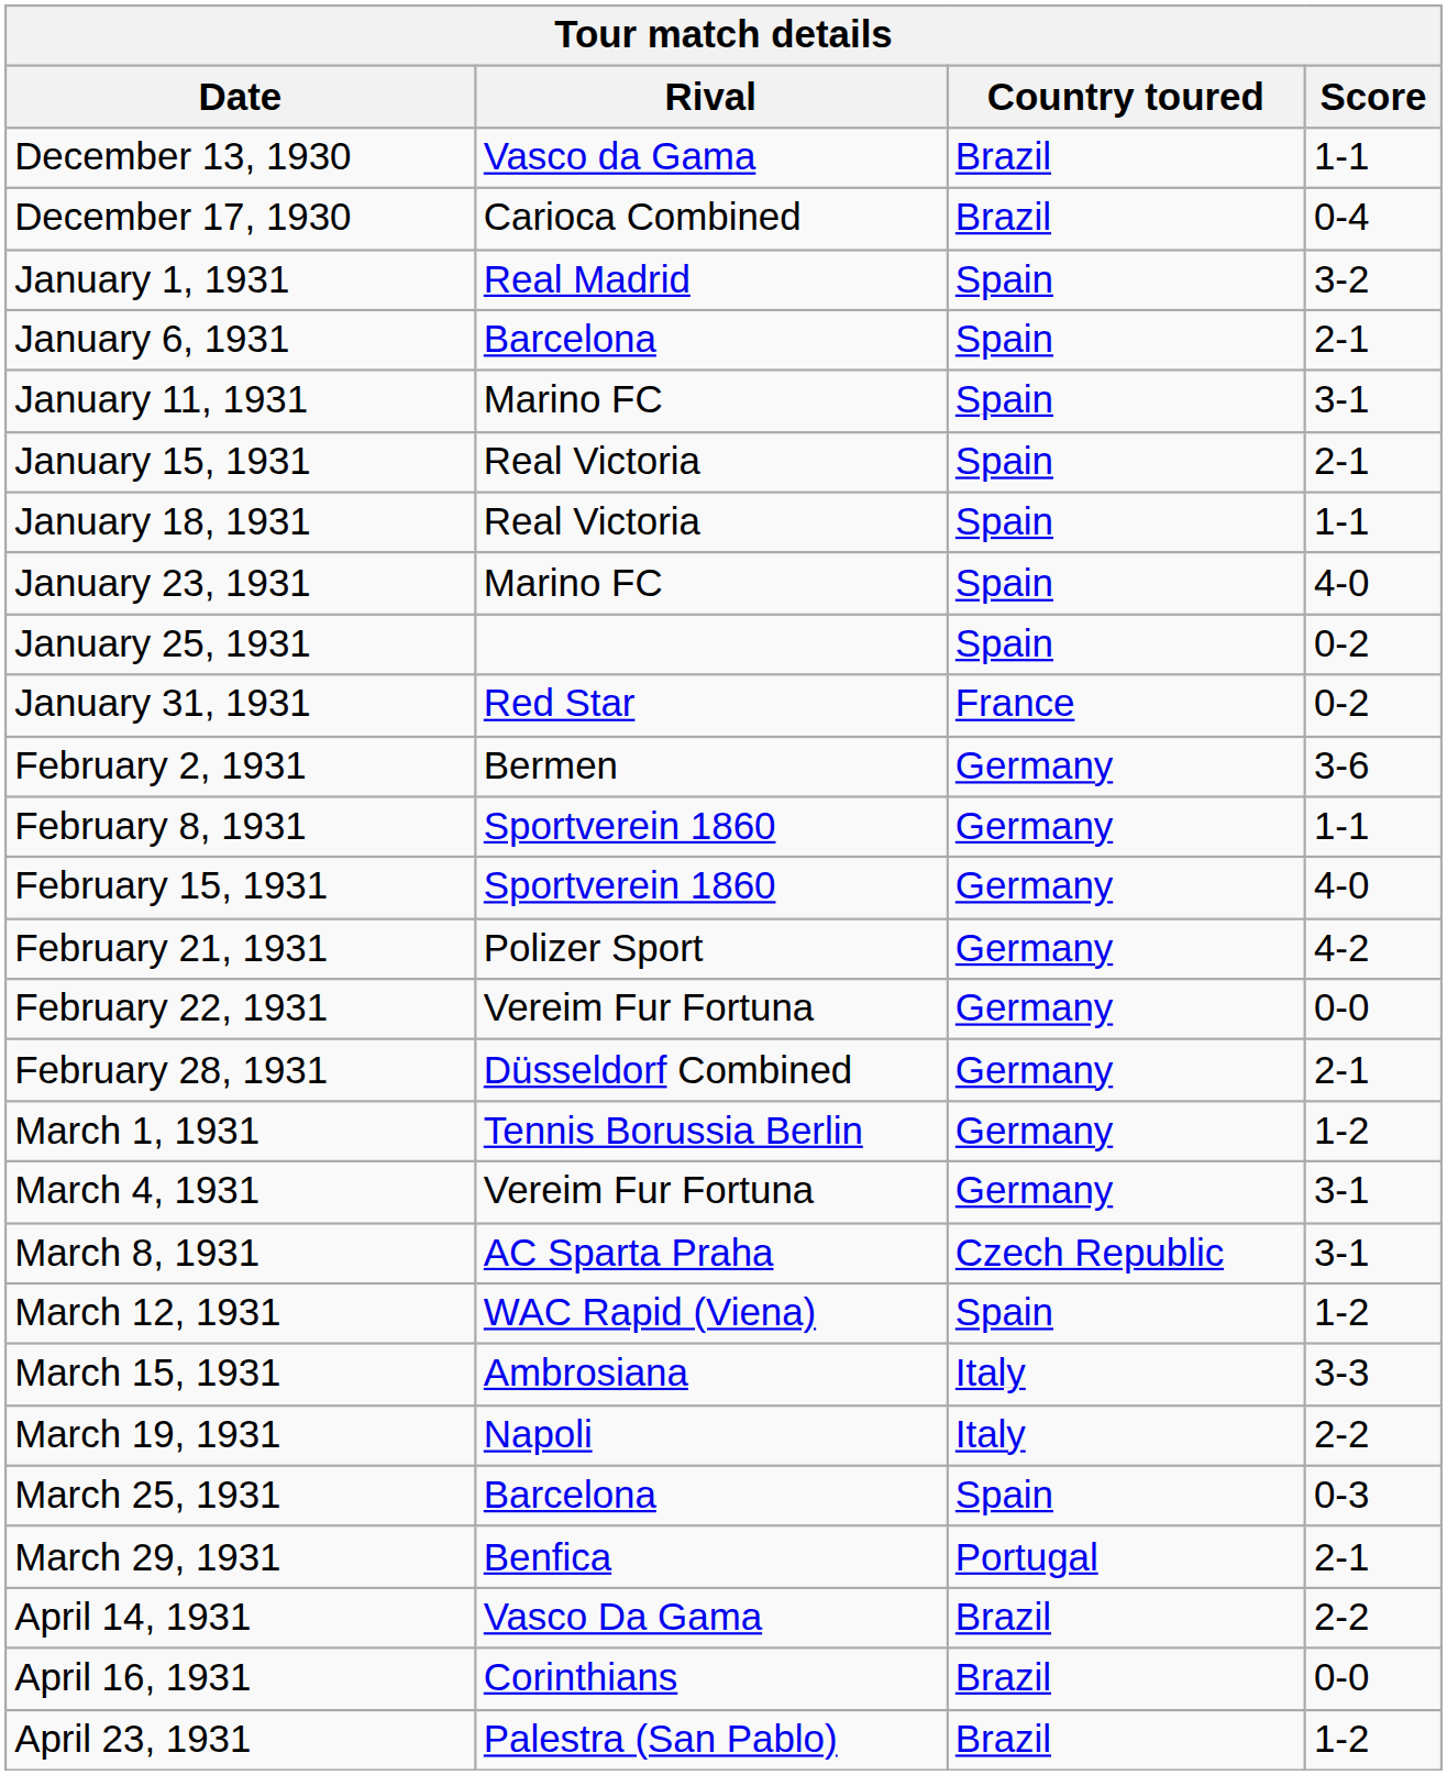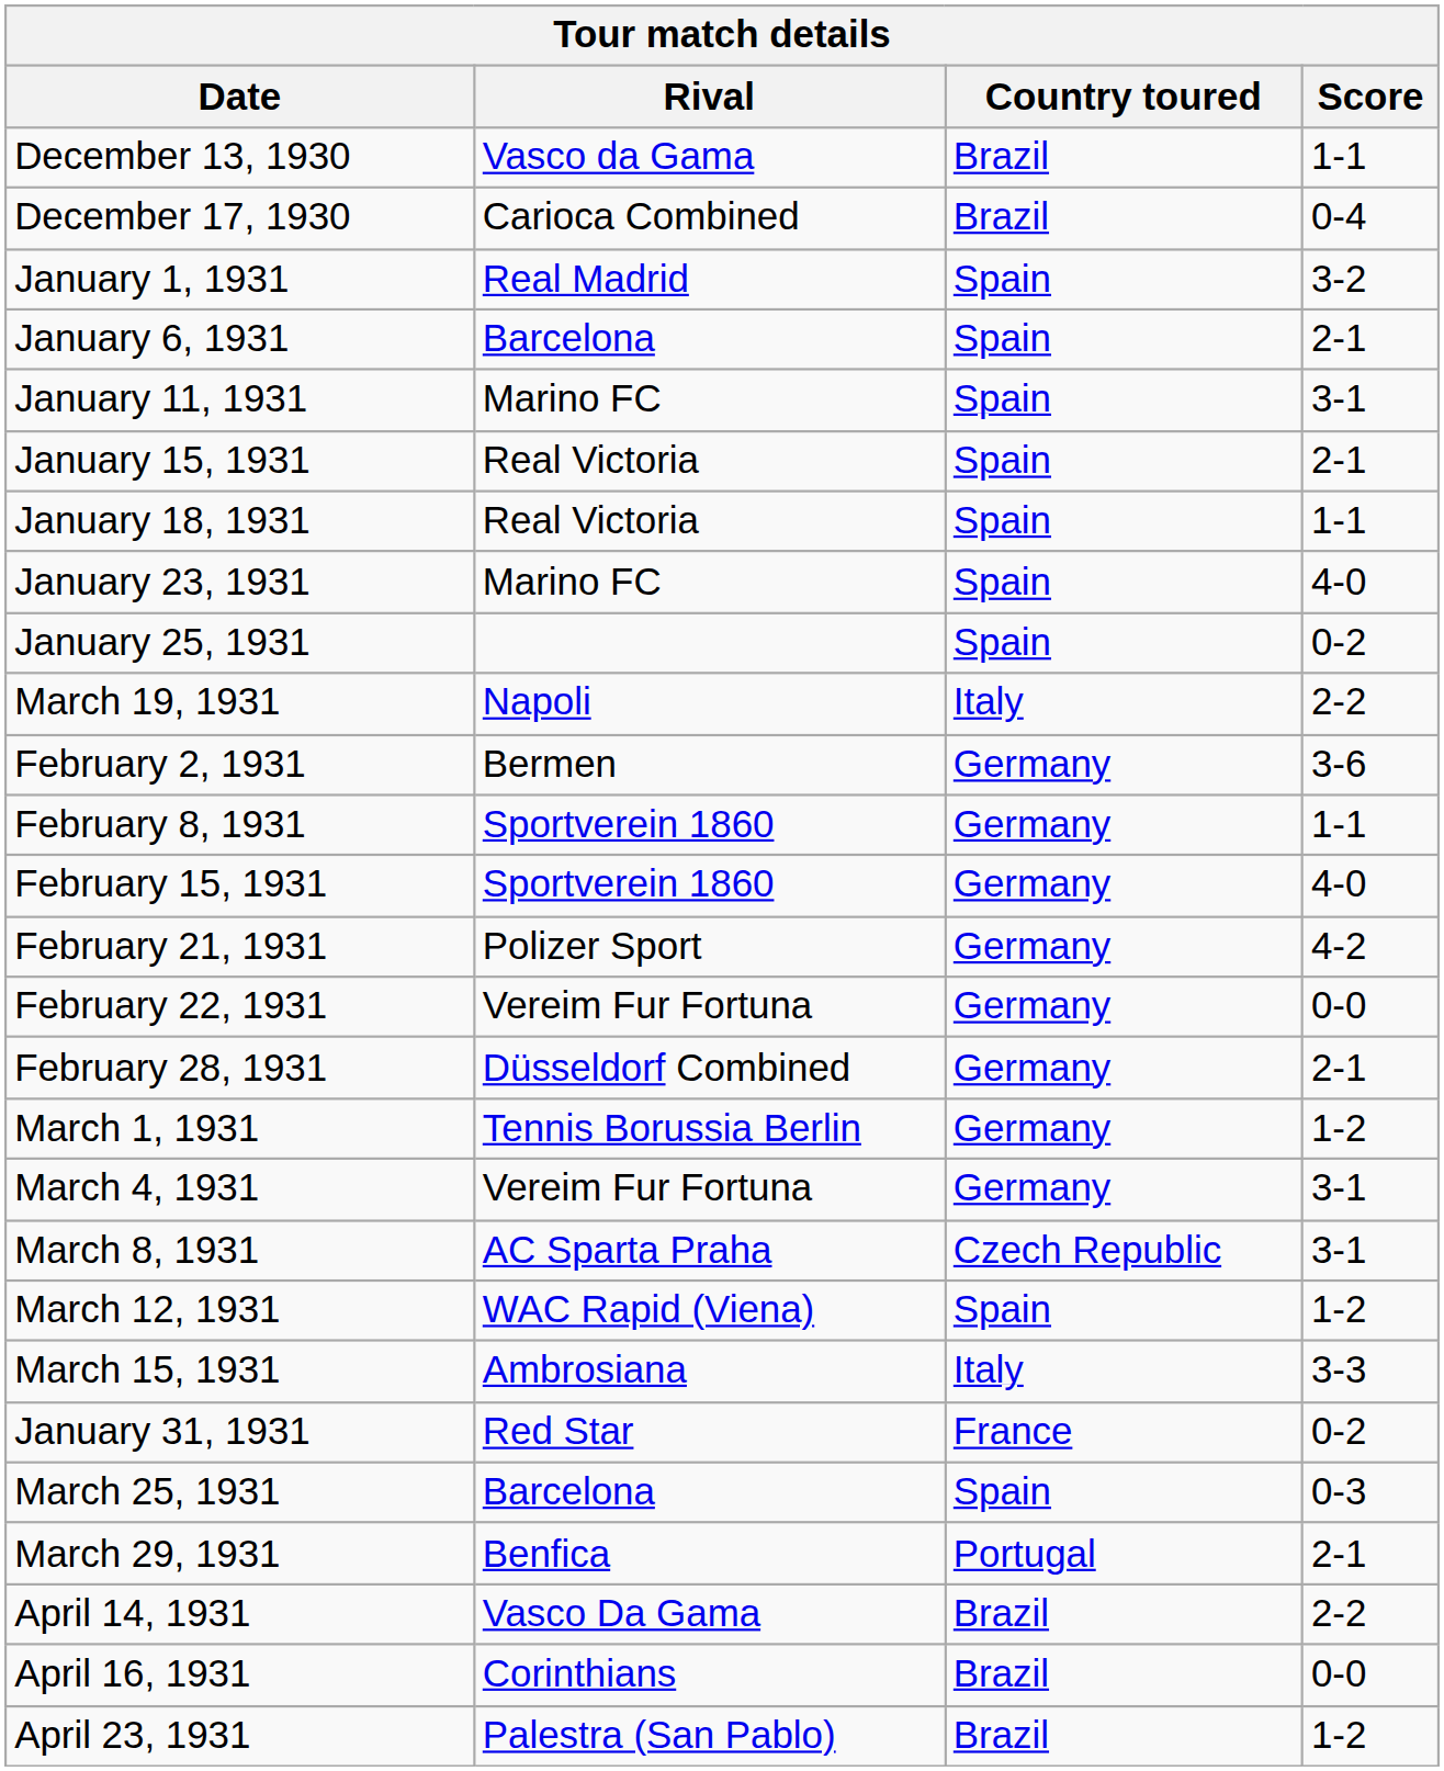rows swapped: January 31, 1931 <-> March 19, 1931
